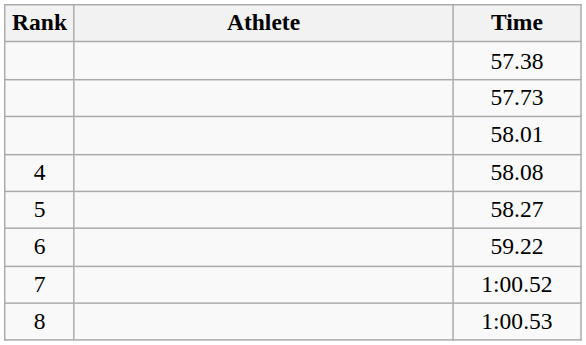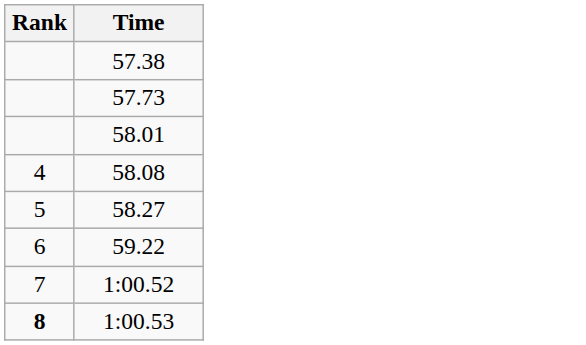- column: Athlete
1:00.53 | Rank: normal -> bold
